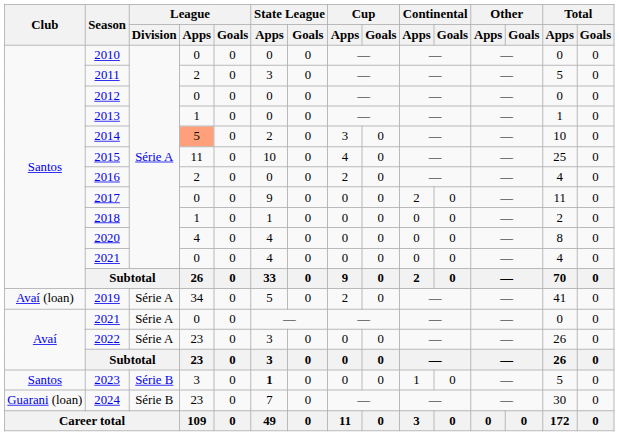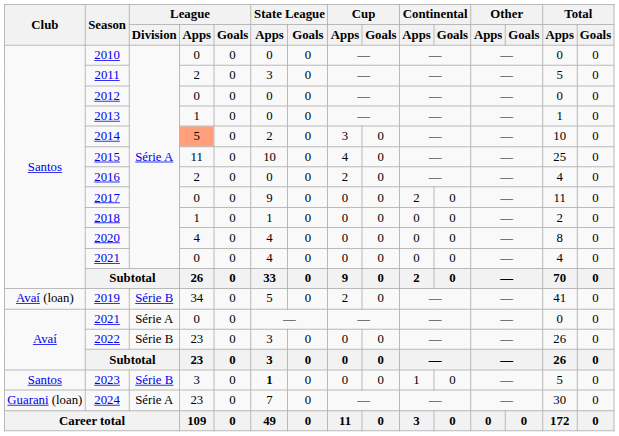2019 | League / Division: Série A -> Série B
2022 | League / Division: Série A -> Série B
2024 | League / Division: Série B -> Série A
